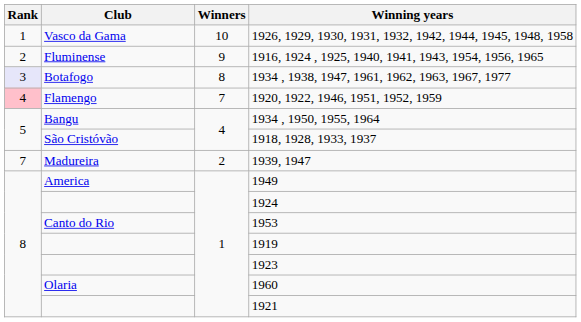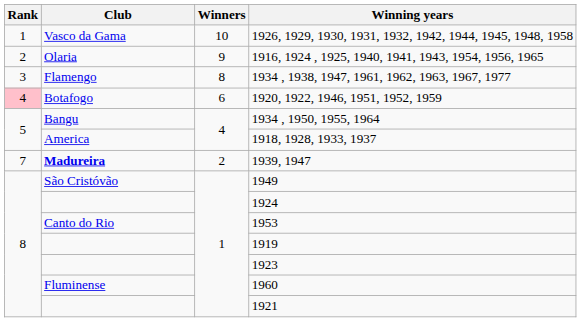1916, 1924 , 1925, 1940, 1941, 1943, 1954, 1956, 1965 | Club: Fluminense -> Olaria
1934 , 1938, 1947, 1961, 1962, 1963, 1967, 1977 | Rank: lavender background -> no background
1934 , 1938, 1947, 1961, 1962, 1963, 1967, 1977 | Club: Botafogo -> Flamengo
1920, 1922, 1946, 1951, 1952, 1959 | Club: Flamengo -> Botafogo
1920, 1922, 1946, 1951, 1952, 1959 | Winners: 7 -> 6
1918, 1928, 1933, 1937 | Club: São Cristóvão -> America
1939, 1947 | Club: normal -> bold
1949 | Club: America -> São Cristóvão
1960 | Club: Olaria -> Fluminense
